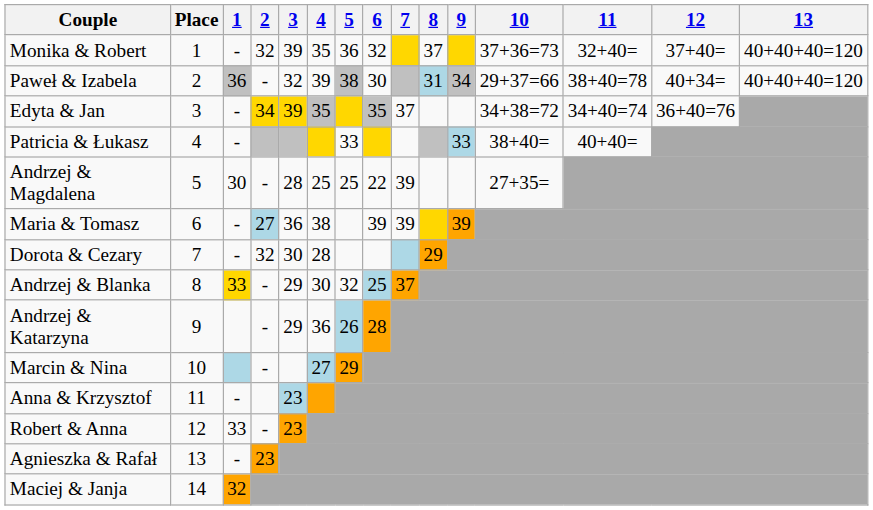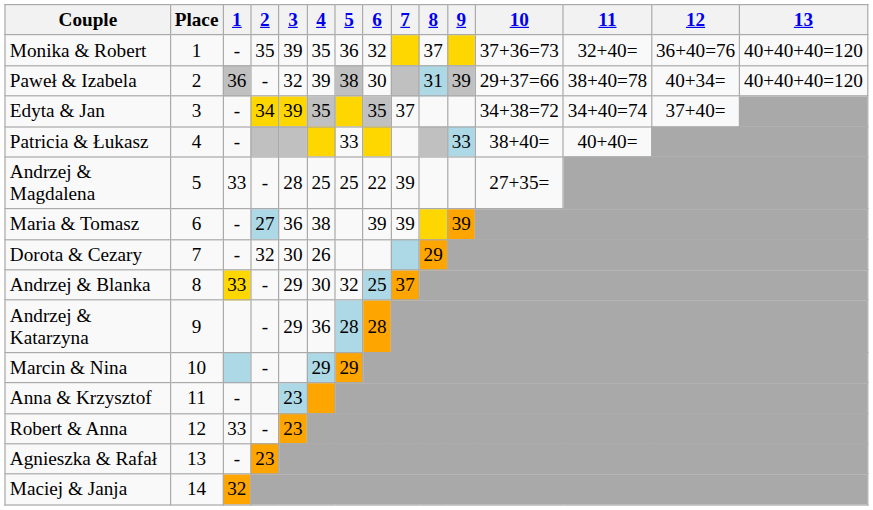Monika & Robert | 2: 32 -> 35
Monika & Robert | 12: 37+40= -> 36+40=76
Paweł & Izabela | 9: 34 -> 39
Edyta & Jan | 12: 36+40=76 -> 37+40=
Andrzej & Magdalena | 1: 30 -> 33
Dorota & Cezary | 4: 28 -> 26
Andrzej & Katarzyna | 5: 26 -> 28
Marcin & Nina | 4: 27 -> 29
